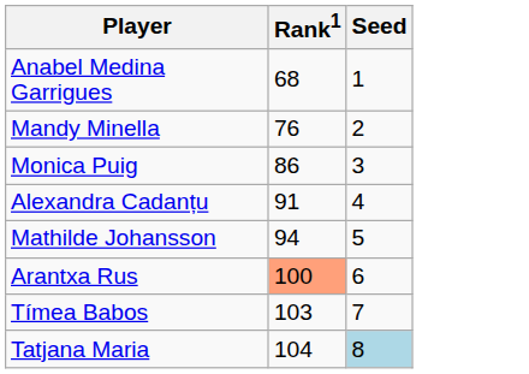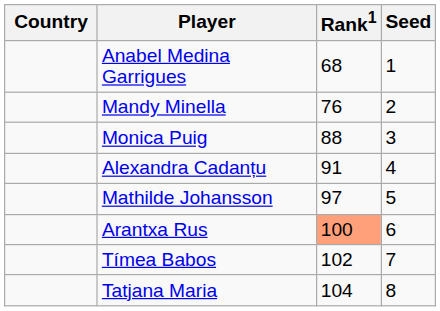+ column: Country
Monica Puig | Rank1: 86 -> 88
Mathilde Johansson | Rank1: 94 -> 97
Tímea Babos | Rank1: 103 -> 102
Tatjana Maria | Seed: lightblue background -> no background
